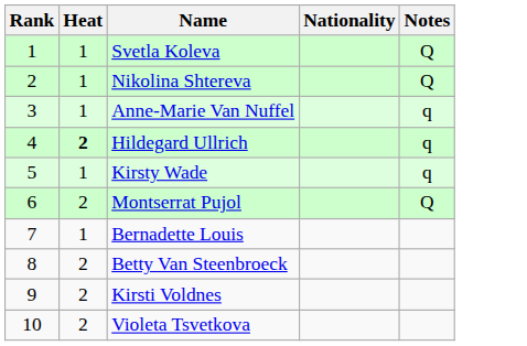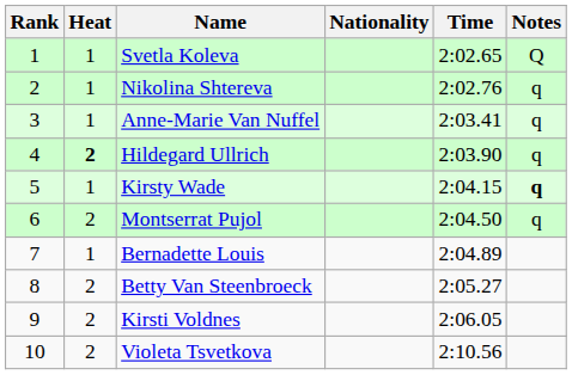+ column: Time | 2:02.65 | 2:02.76 | 2:03.41 | 2:03.90 | 2:04.15 | 2:04.50 | 2:04.89 | 2:05.27 | 2:06.05 | 2:10.56
Nikolina Shtereva | Notes: Q -> q
Kirsty Wade | Notes: normal -> bold
Montserrat Pujol | Notes: Q -> q
